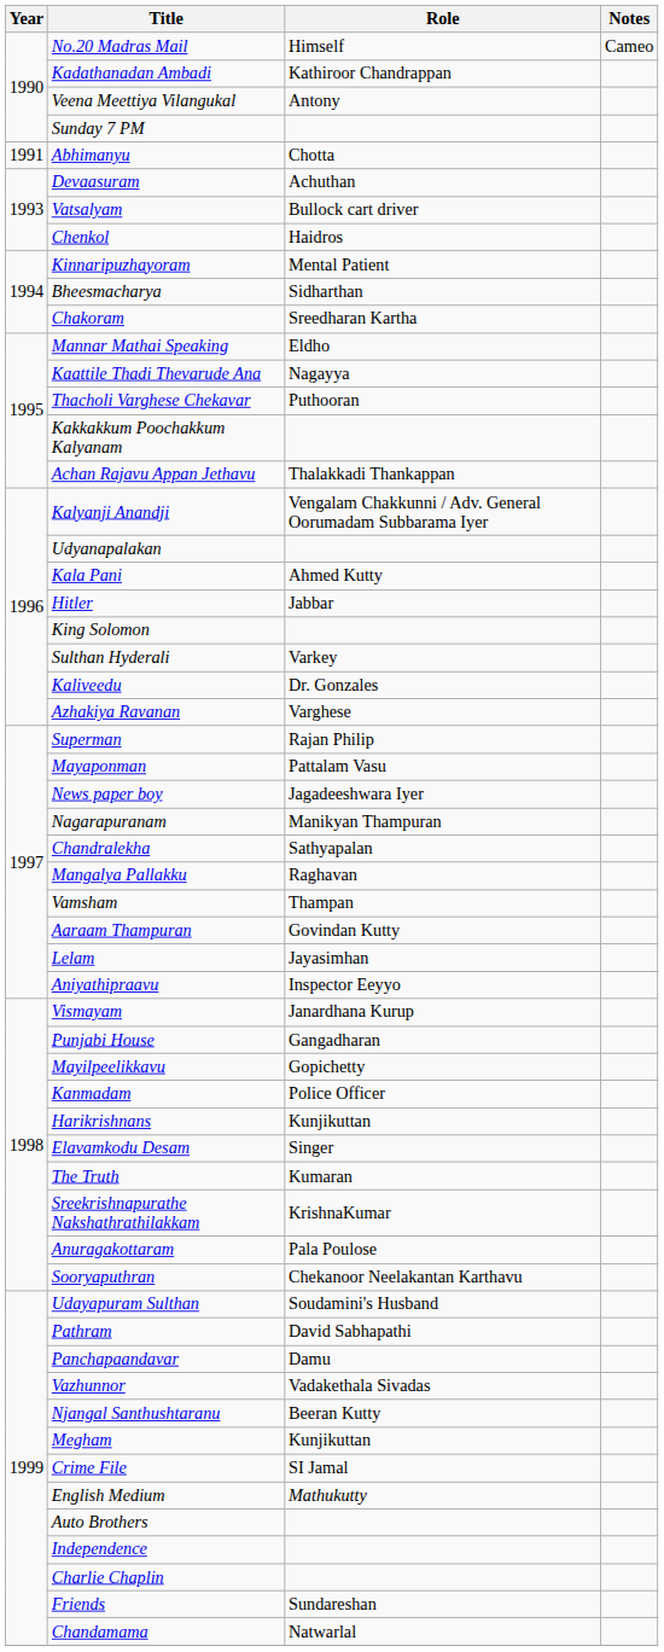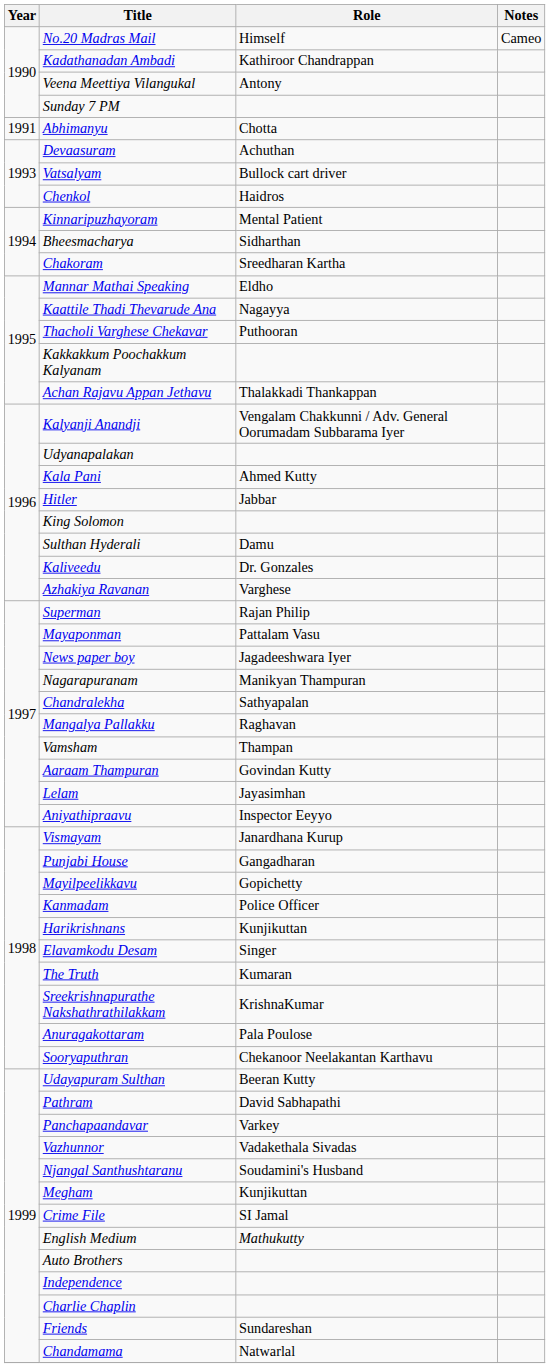Sulthan Hyderali | Role: Varkey -> Damu
Udayapuram Sulthan | Role: Soudamini's Husband -> Beeran Kutty
Panchapaandavar | Role: Damu -> Varkey
Njangal Santhushtaranu | Role: Beeran Kutty -> Soudamini's Husband
